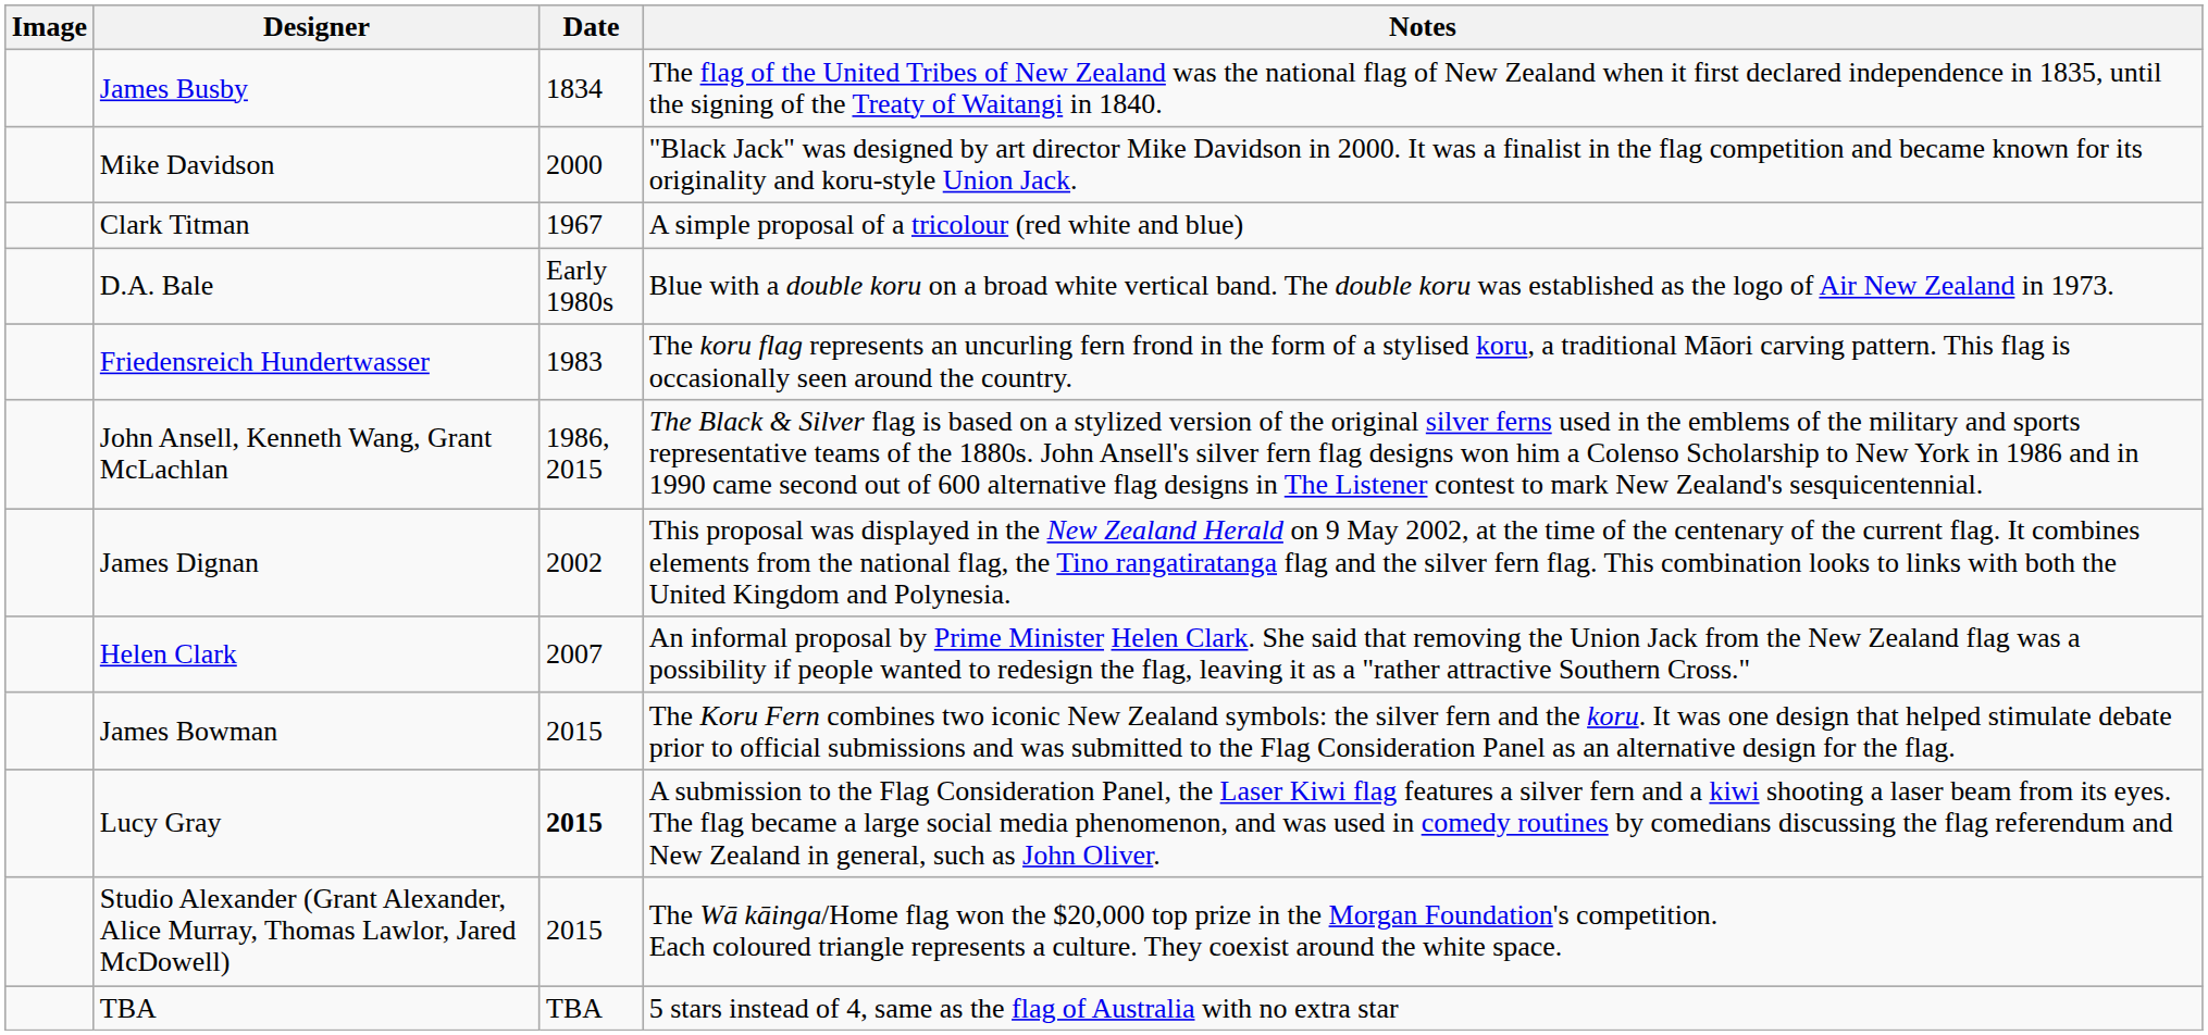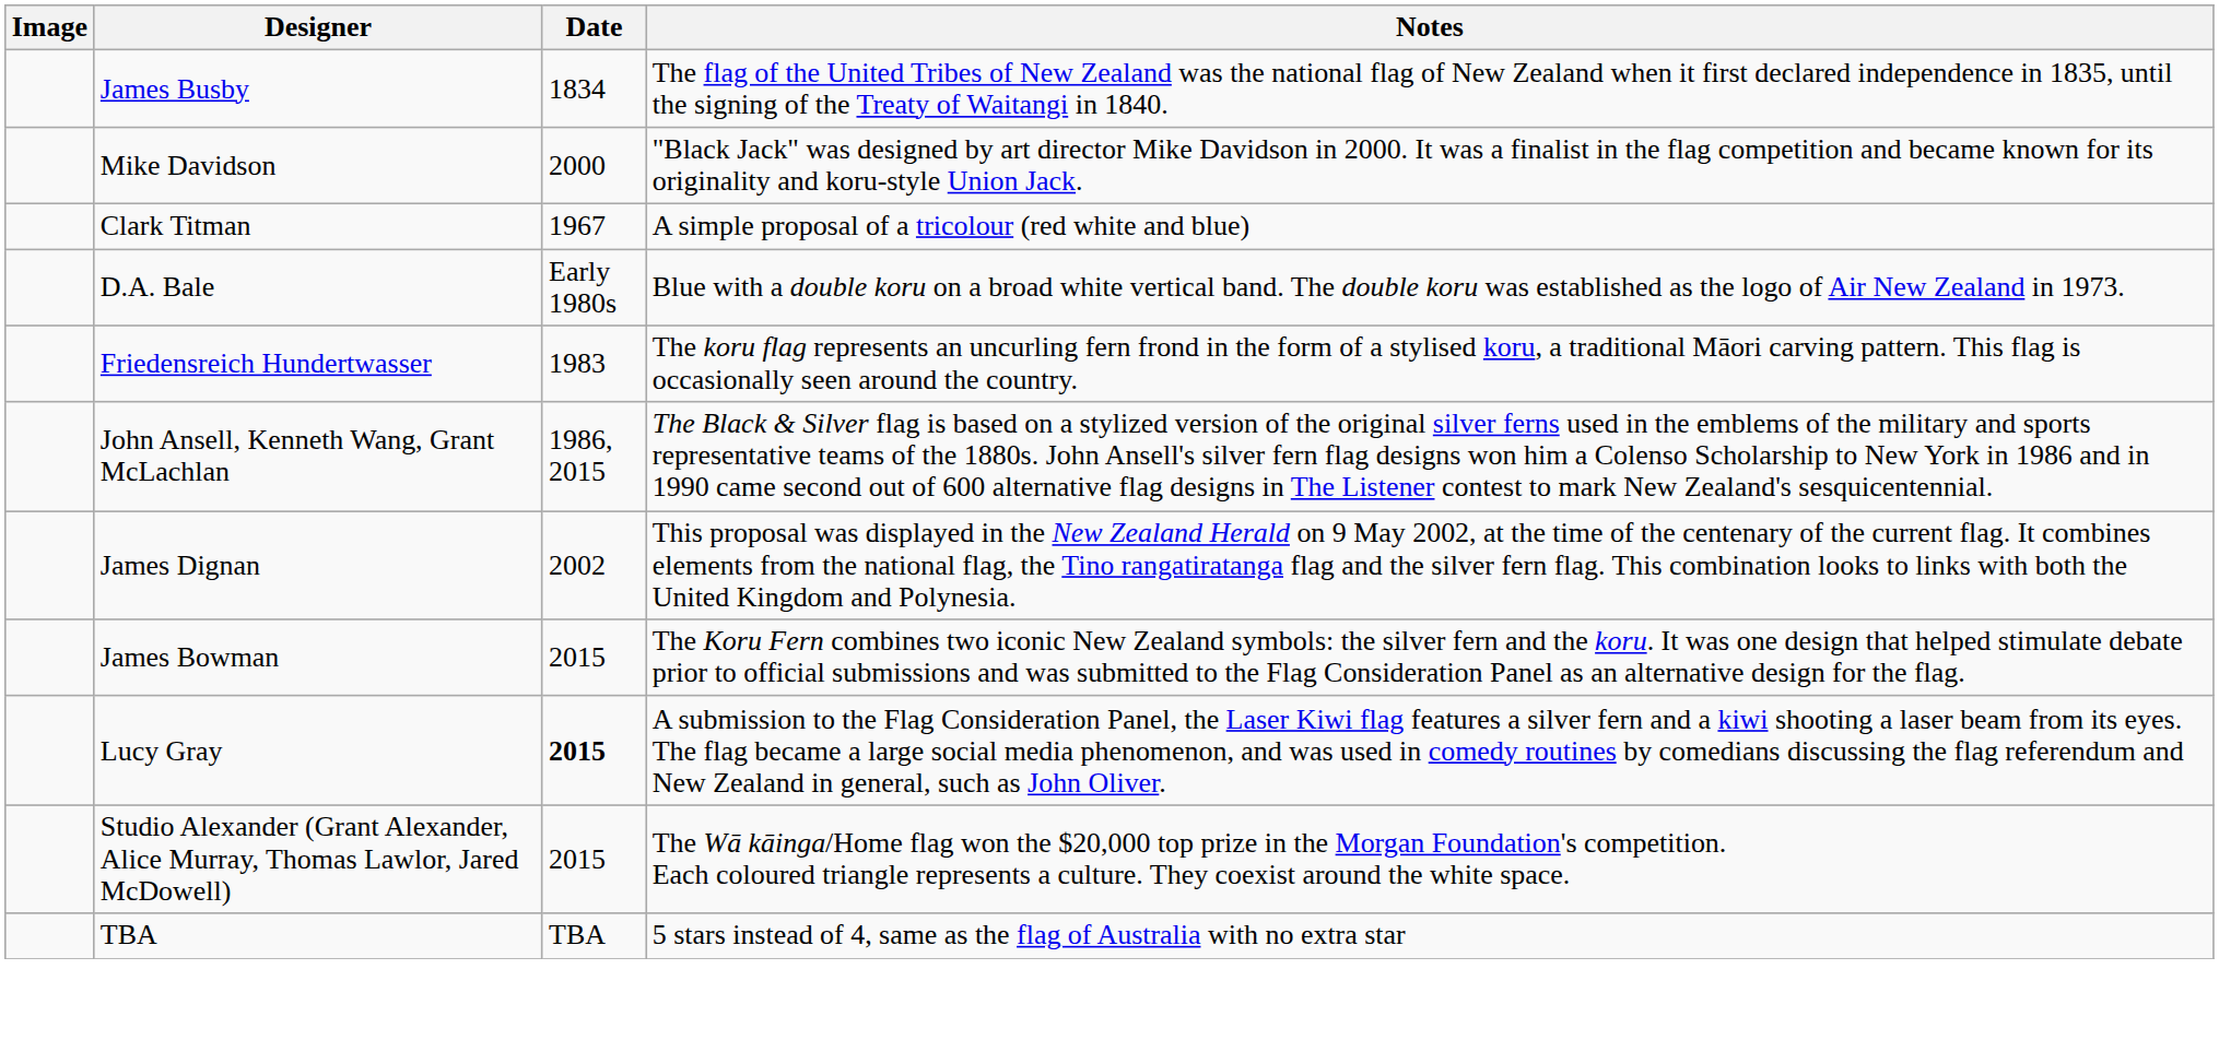- row: Helen Clark | 2007 | An informal proposal by Prime Minister Helen Clark. She said that removing the Union Jack from the New Zealand flag was a possibility if people wanted to redesign the flag, leaving it as a "rather attractive Southern Cross."
